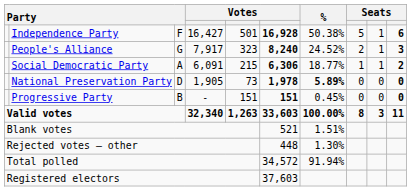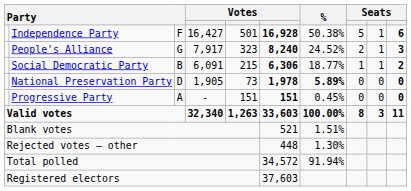Social Democratic Party | column 3: A -> B
Progressive Party | column 3: B -> A
